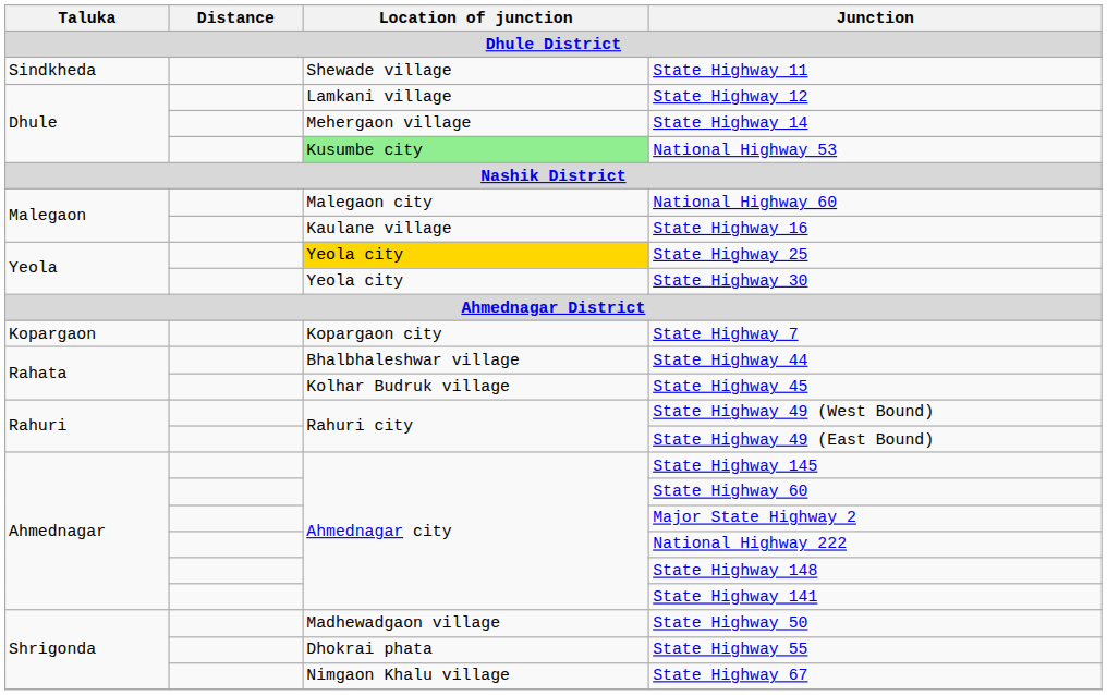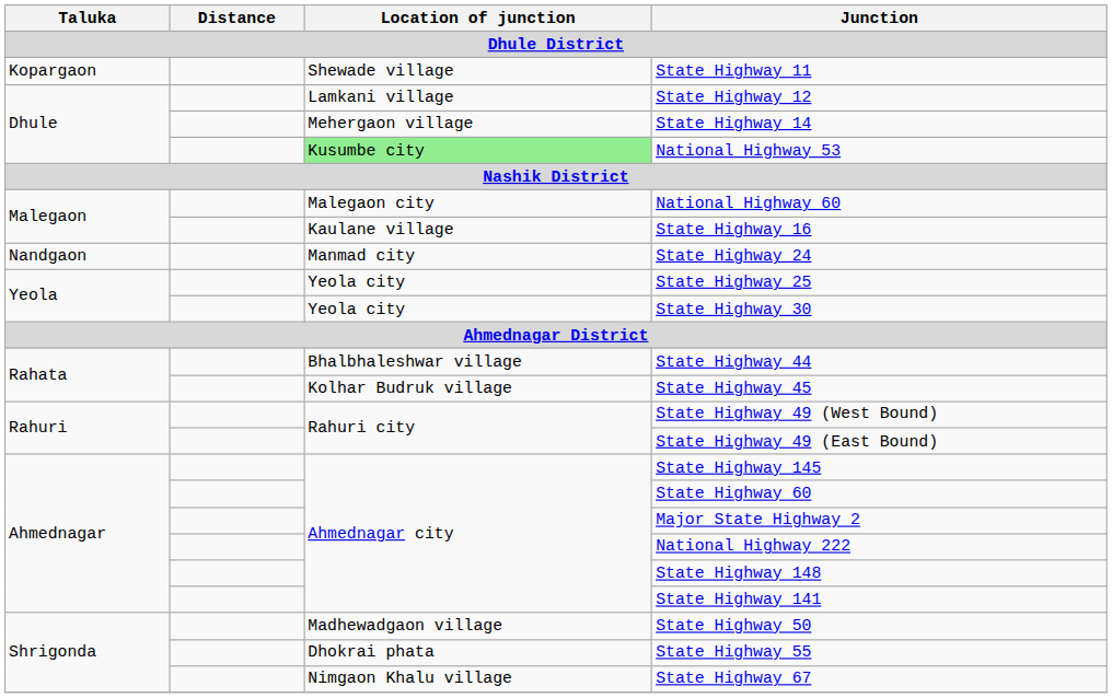State Highway 11 | Taluka: Sindkheda -> Kopargaon
+ row: Nandgaon | Manmad city | State Highway 24
State Highway 25 | Location of junction: gold background -> no background
- row: Kopargaon | Kopargaon city | State Highway 7
